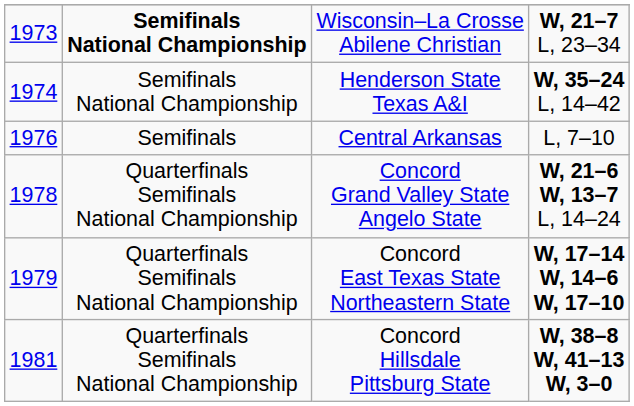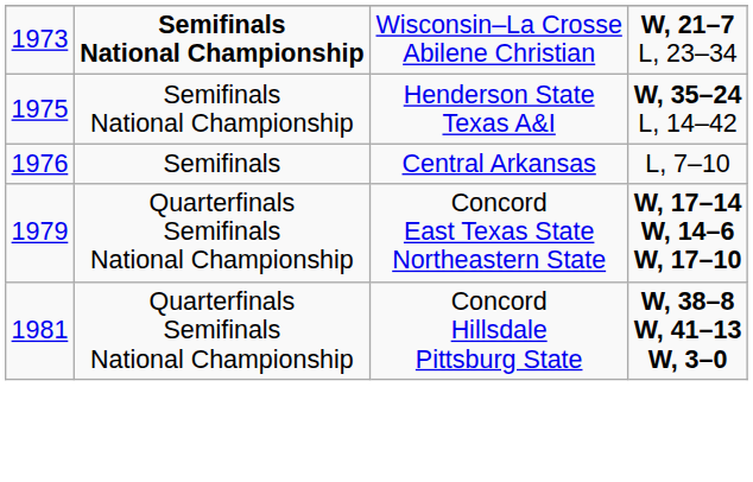Henderson State Texas A&I | column 1: 1974 -> 1975
- row: 1978 | Quarterfinals Semifinals National Championship | Concord Grand Valley State Angelo State | W, 21–6 W, 13–7 L, 14–24
